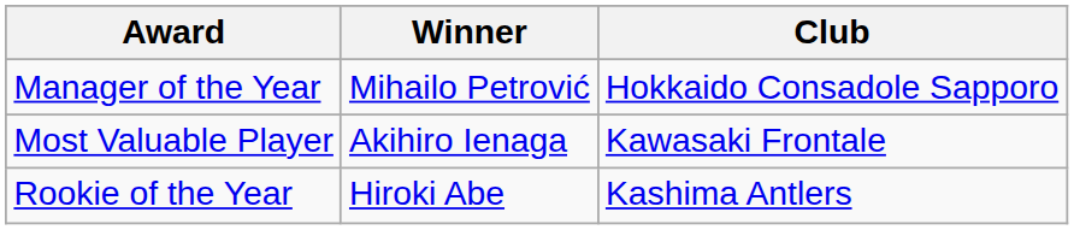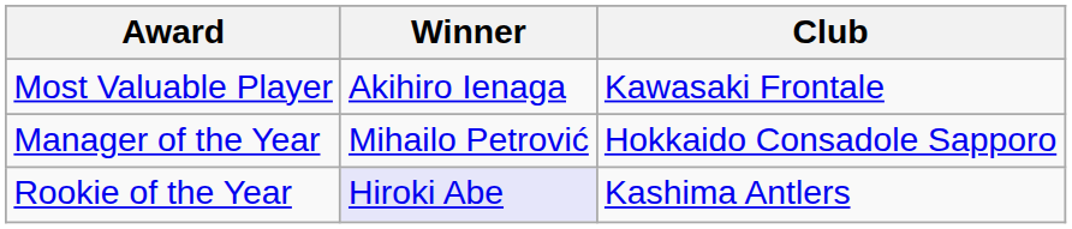rows swapped: Manager of the Year <-> Most Valuable Player
Rookie of the Year | Winner: no background -> lavender background
